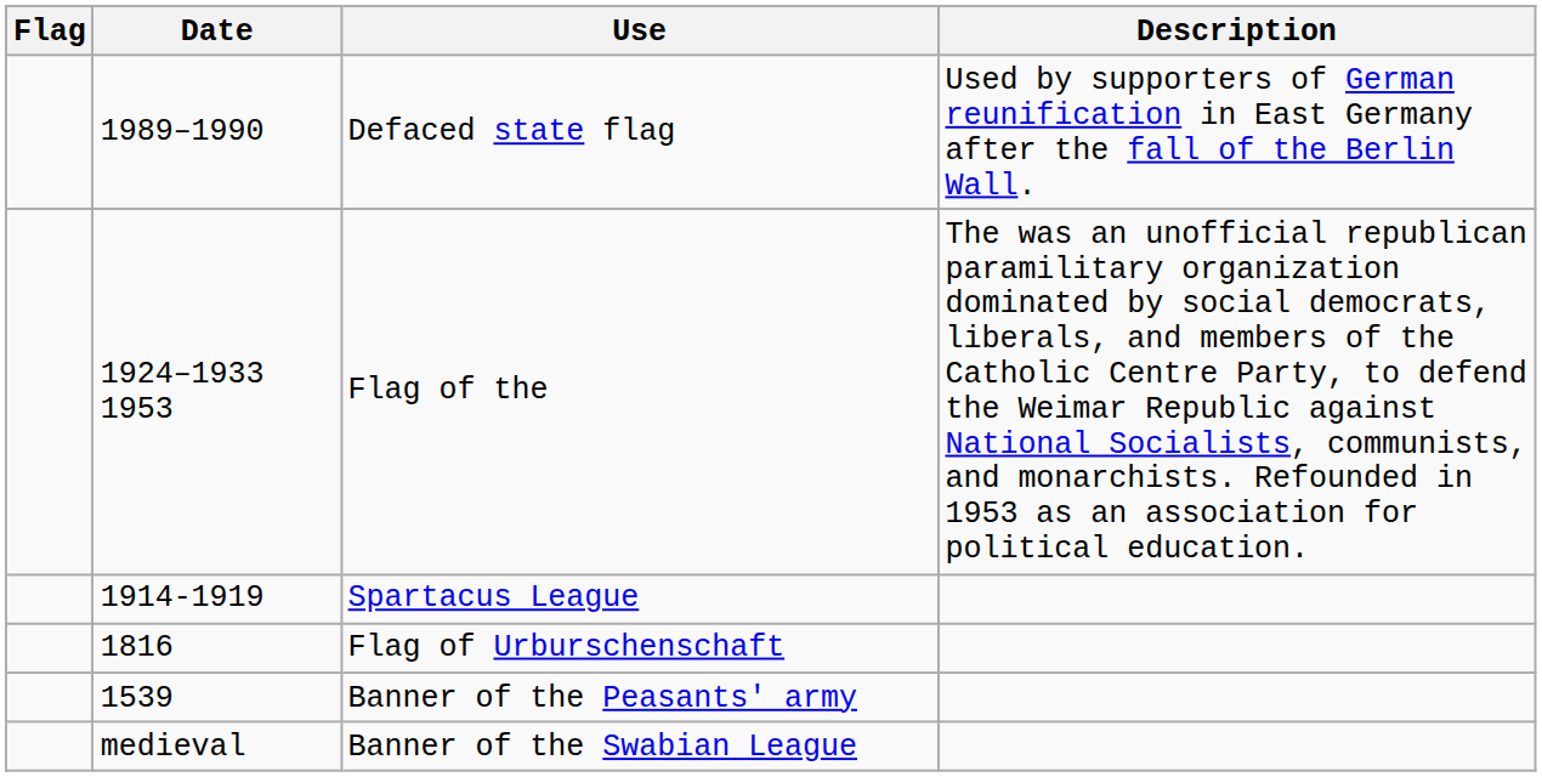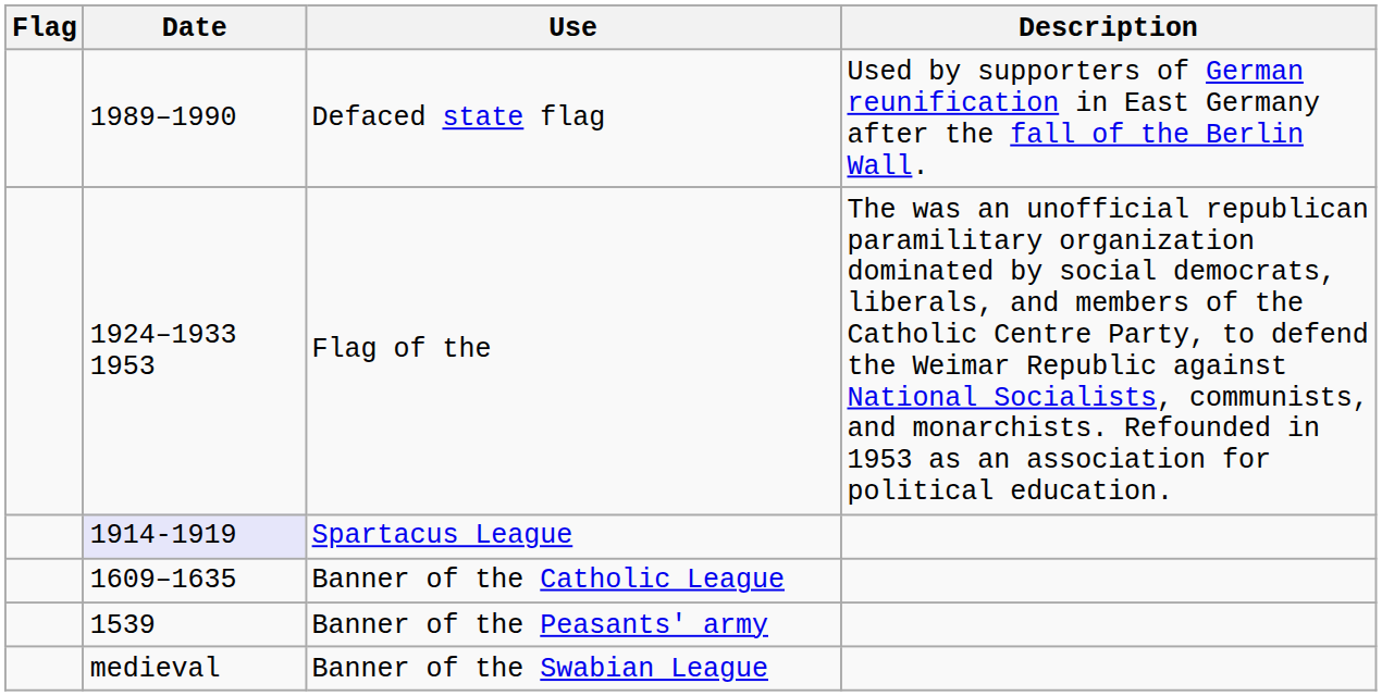Spartacus League | Date: no background -> lavender background
- row: 1816 | Flag of Urburschenschaft
+ row: 1609–1635 | Banner of the Catholic League
